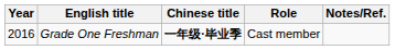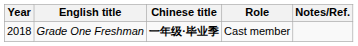Grade One Freshman | Year: 2016 -> 2018
